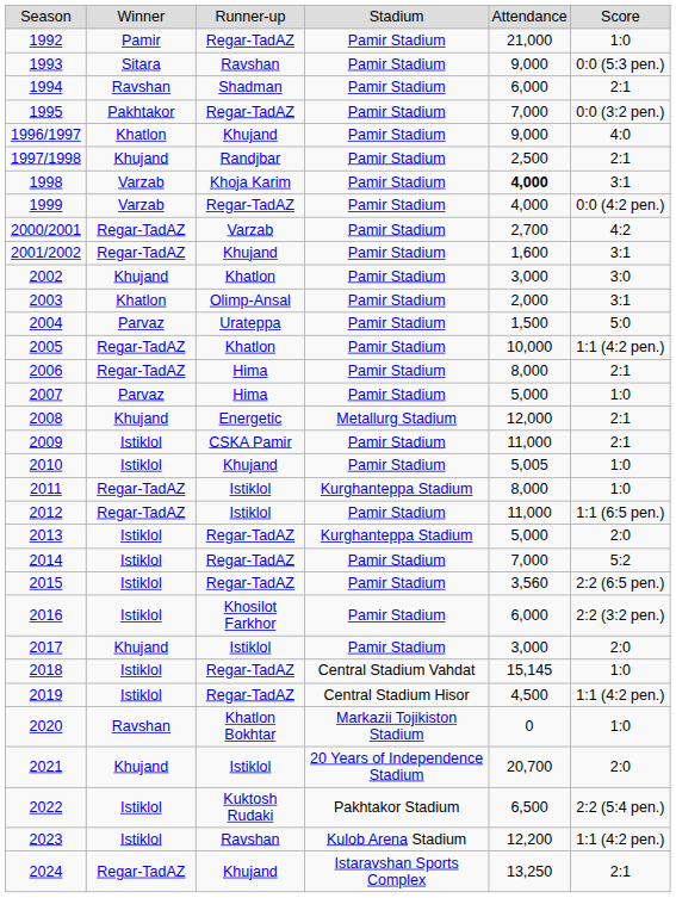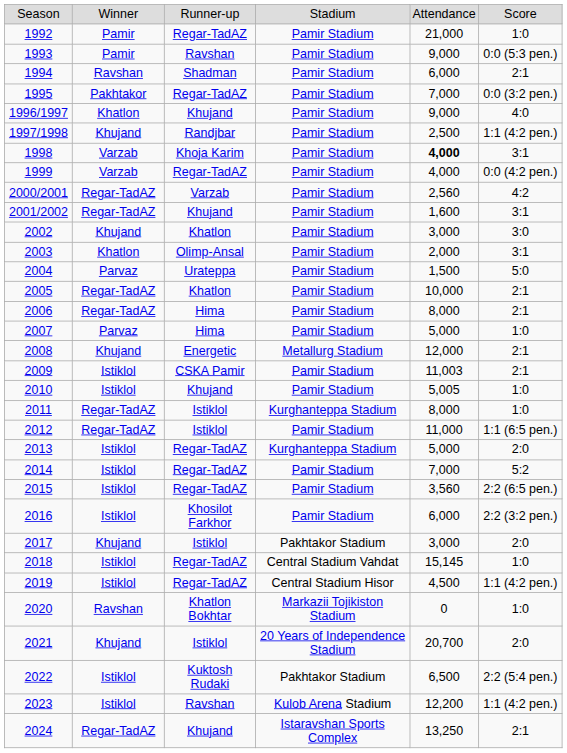1993 | column 2: Sitara -> Pamir
1997/1998 | column 6: 2:1 -> 1:1 (4:2 pen.)
2000/2001 | column 5: 2,700 -> 2,560
2005 | column 6: 1:1 (4:2 pen.) -> 2:1
2009 | column 5: 11,000 -> 11,003
2017 | column 4: Pamir Stadium -> Pakhtakor Stadium
